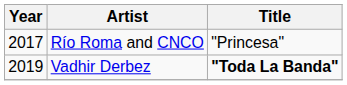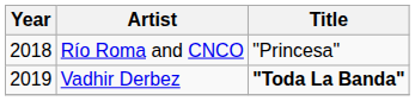Río Roma and CNCO | Year: 2017 -> 2018
